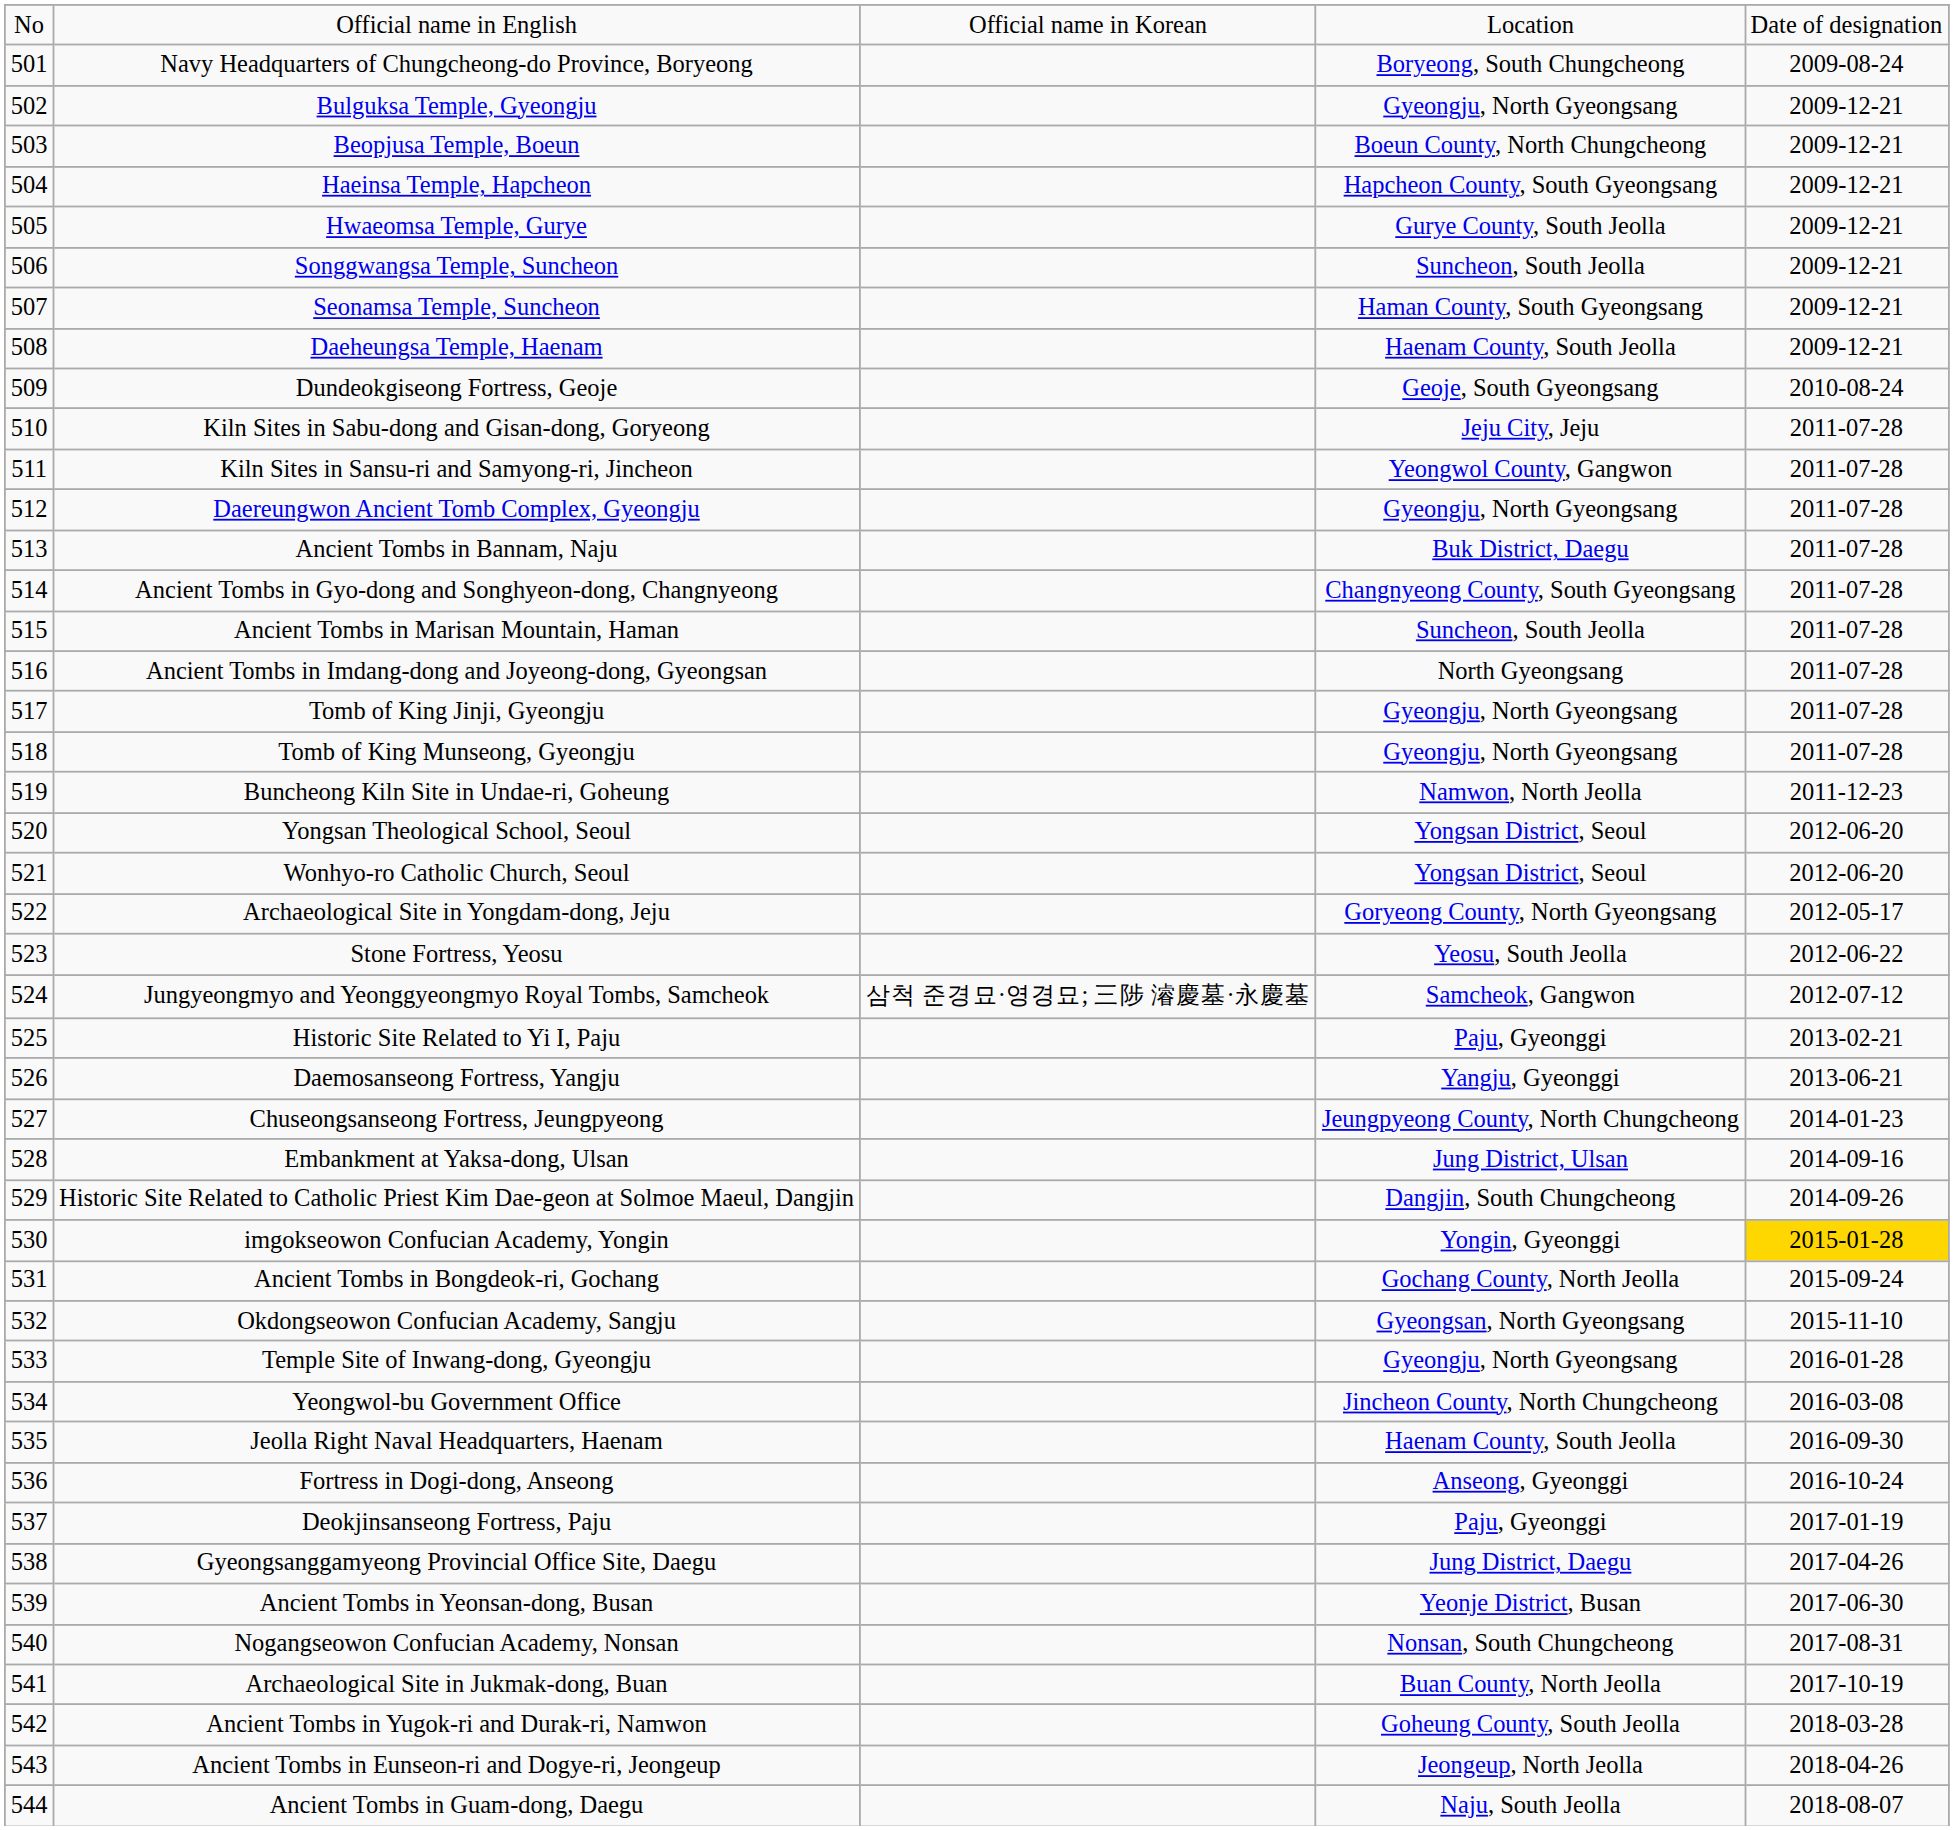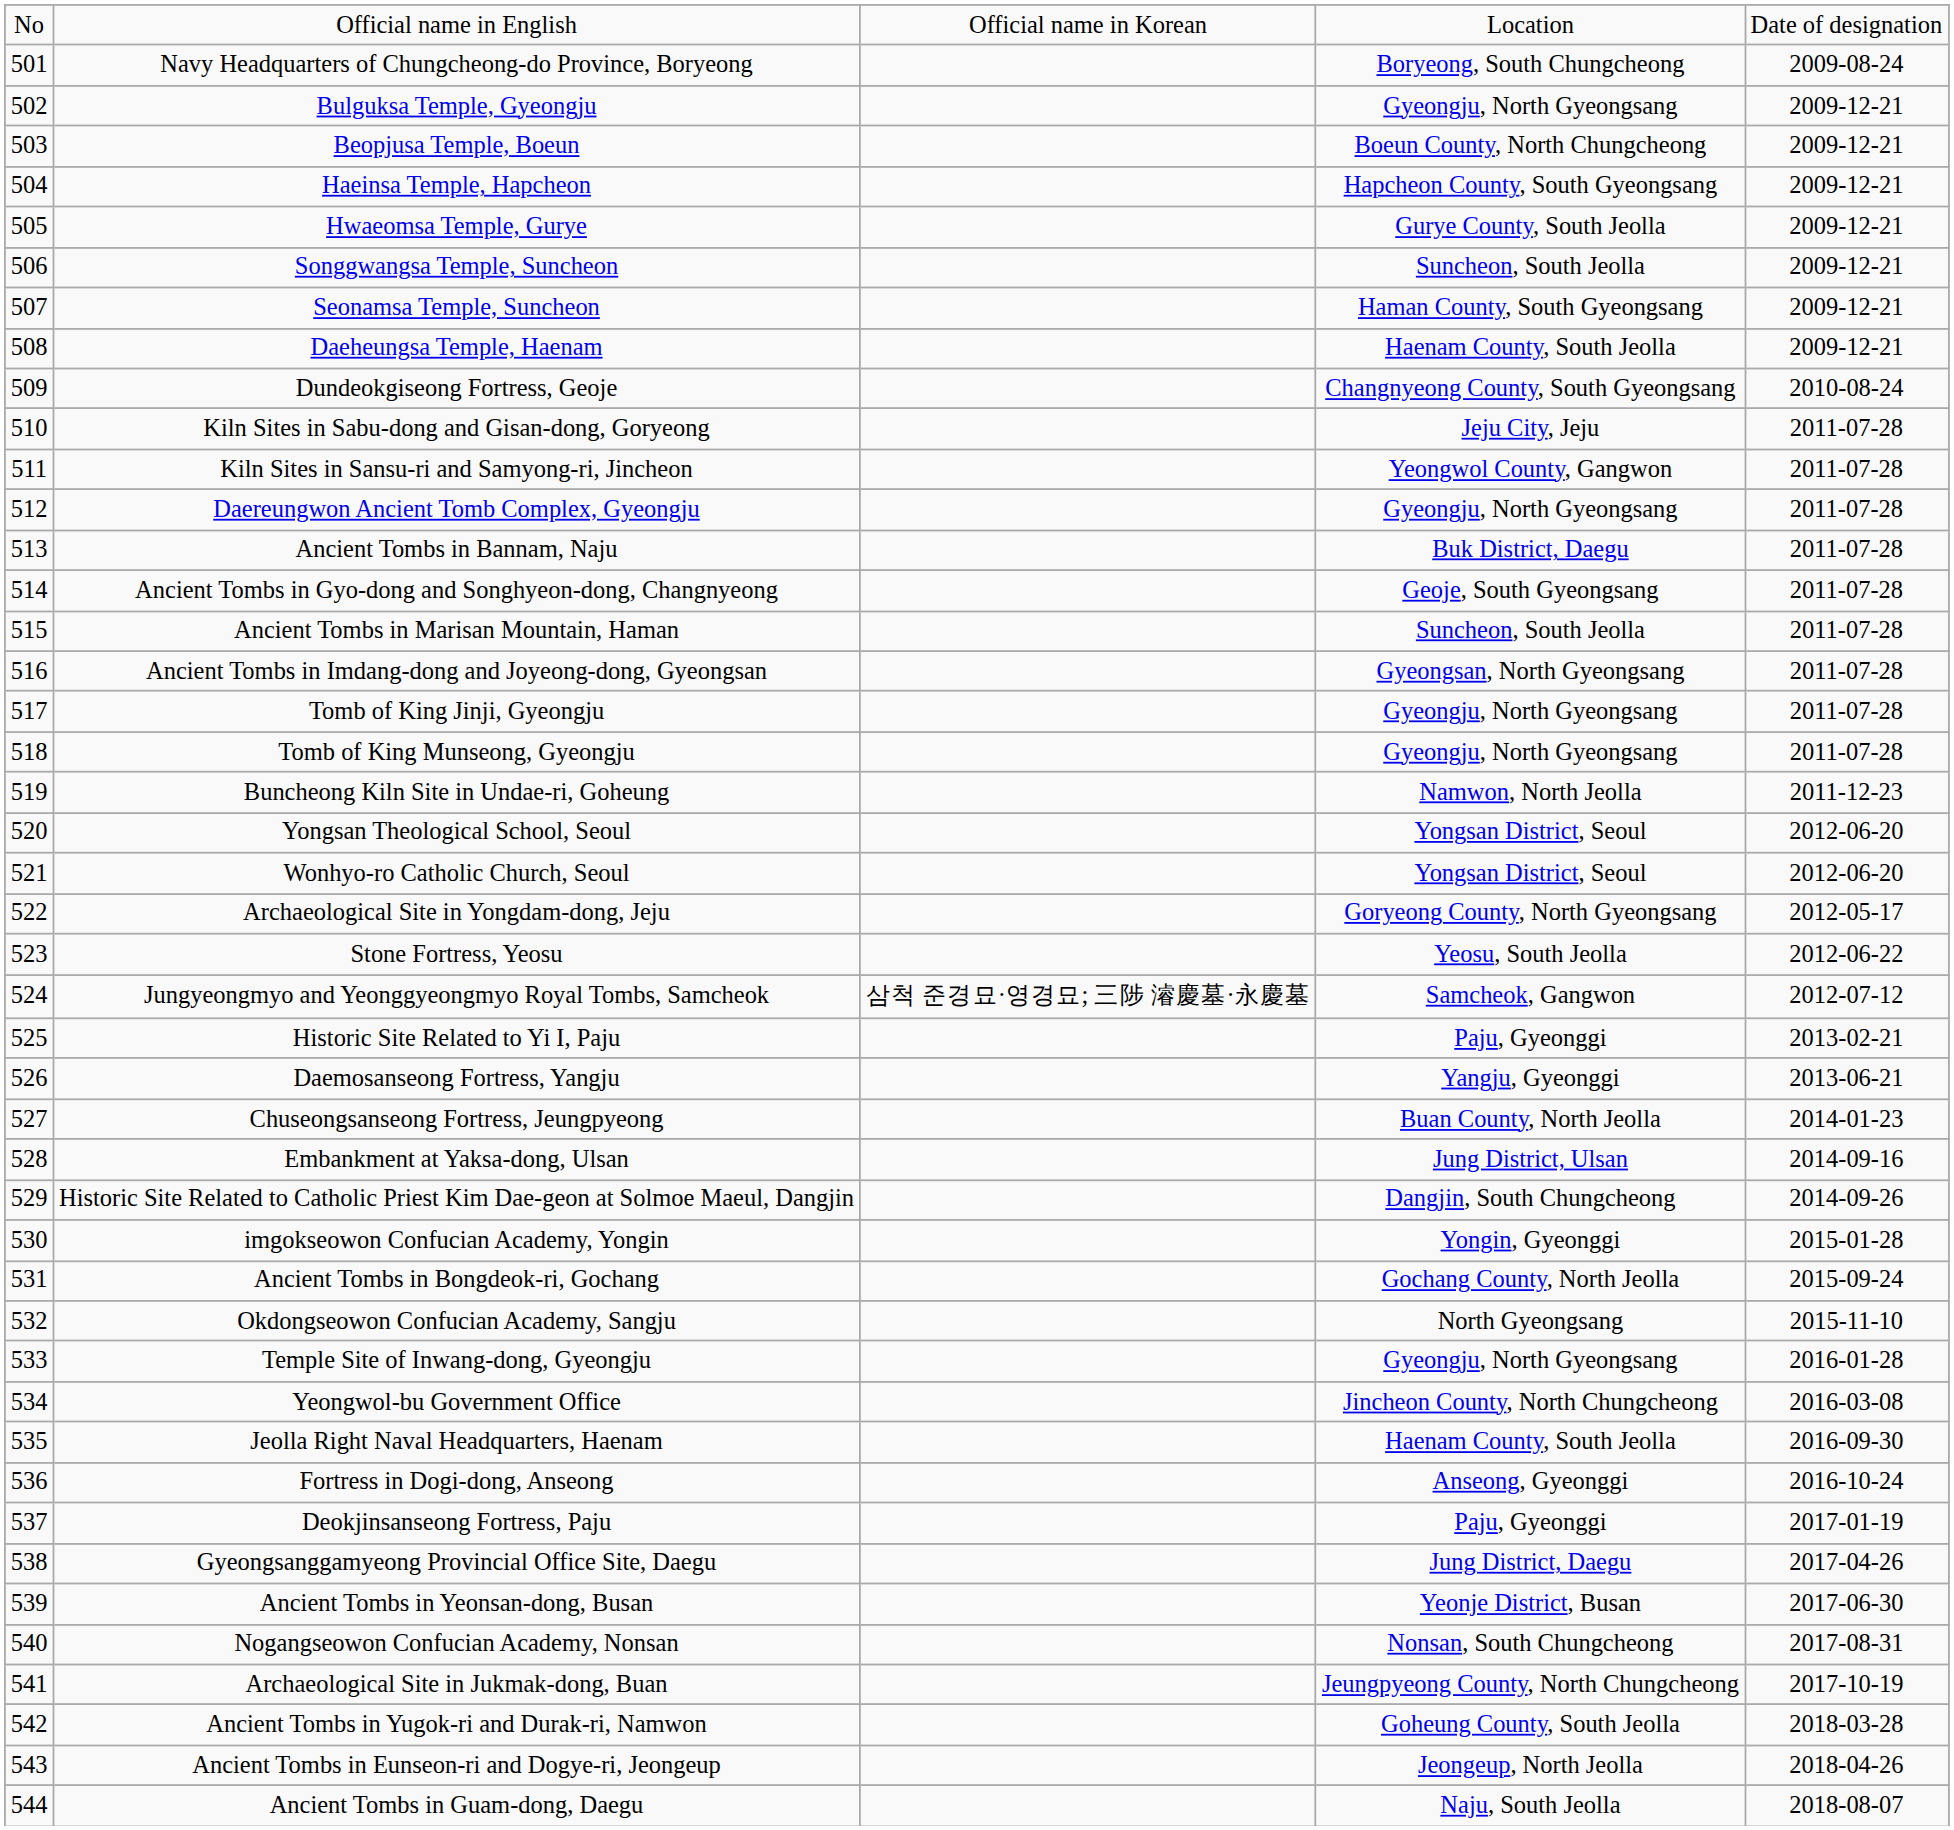Dundeokgiseong Fortress, Geoje | column 4: Geoje, South Gyeongsang -> Changnyeong County, South Gyeongsang
Ancient Tombs in Gyo-dong and Songhyeon-dong, Changnyeong | column 4: Changnyeong County, South Gyeongsang -> Geoje, South Gyeongsang
Ancient Tombs in Imdang-dong and Joyeong-dong, Gyeongsan | column 4: North Gyeongsang -> Gyeongsan, North Gyeongsang
Chuseongsanseong Fortress, Jeungpyeong | column 4: Jeungpyeong County, North Chungcheong -> Buan County, North Jeolla
imgokseowon Confucian Academy, Yongin | column 5: gold background -> no background
Okdongseowon Confucian Academy, Sangju | column 4: Gyeongsan, North Gyeongsang -> North Gyeongsang
Archaeological Site in Jukmak-dong, Buan | column 4: Buan County, North Jeolla -> Jeungpyeong County, North Chungcheong
